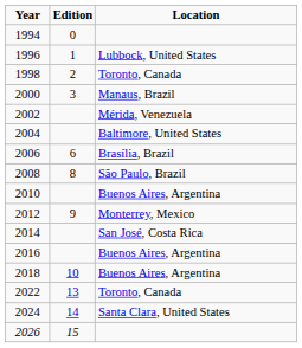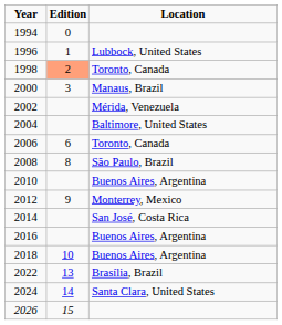1998 | Edition: no background -> lightsalmon background
2006 | Location: Brasília, Brazil -> Toronto, Canada
2022 | Location: Toronto, Canada -> Brasília, Brazil
